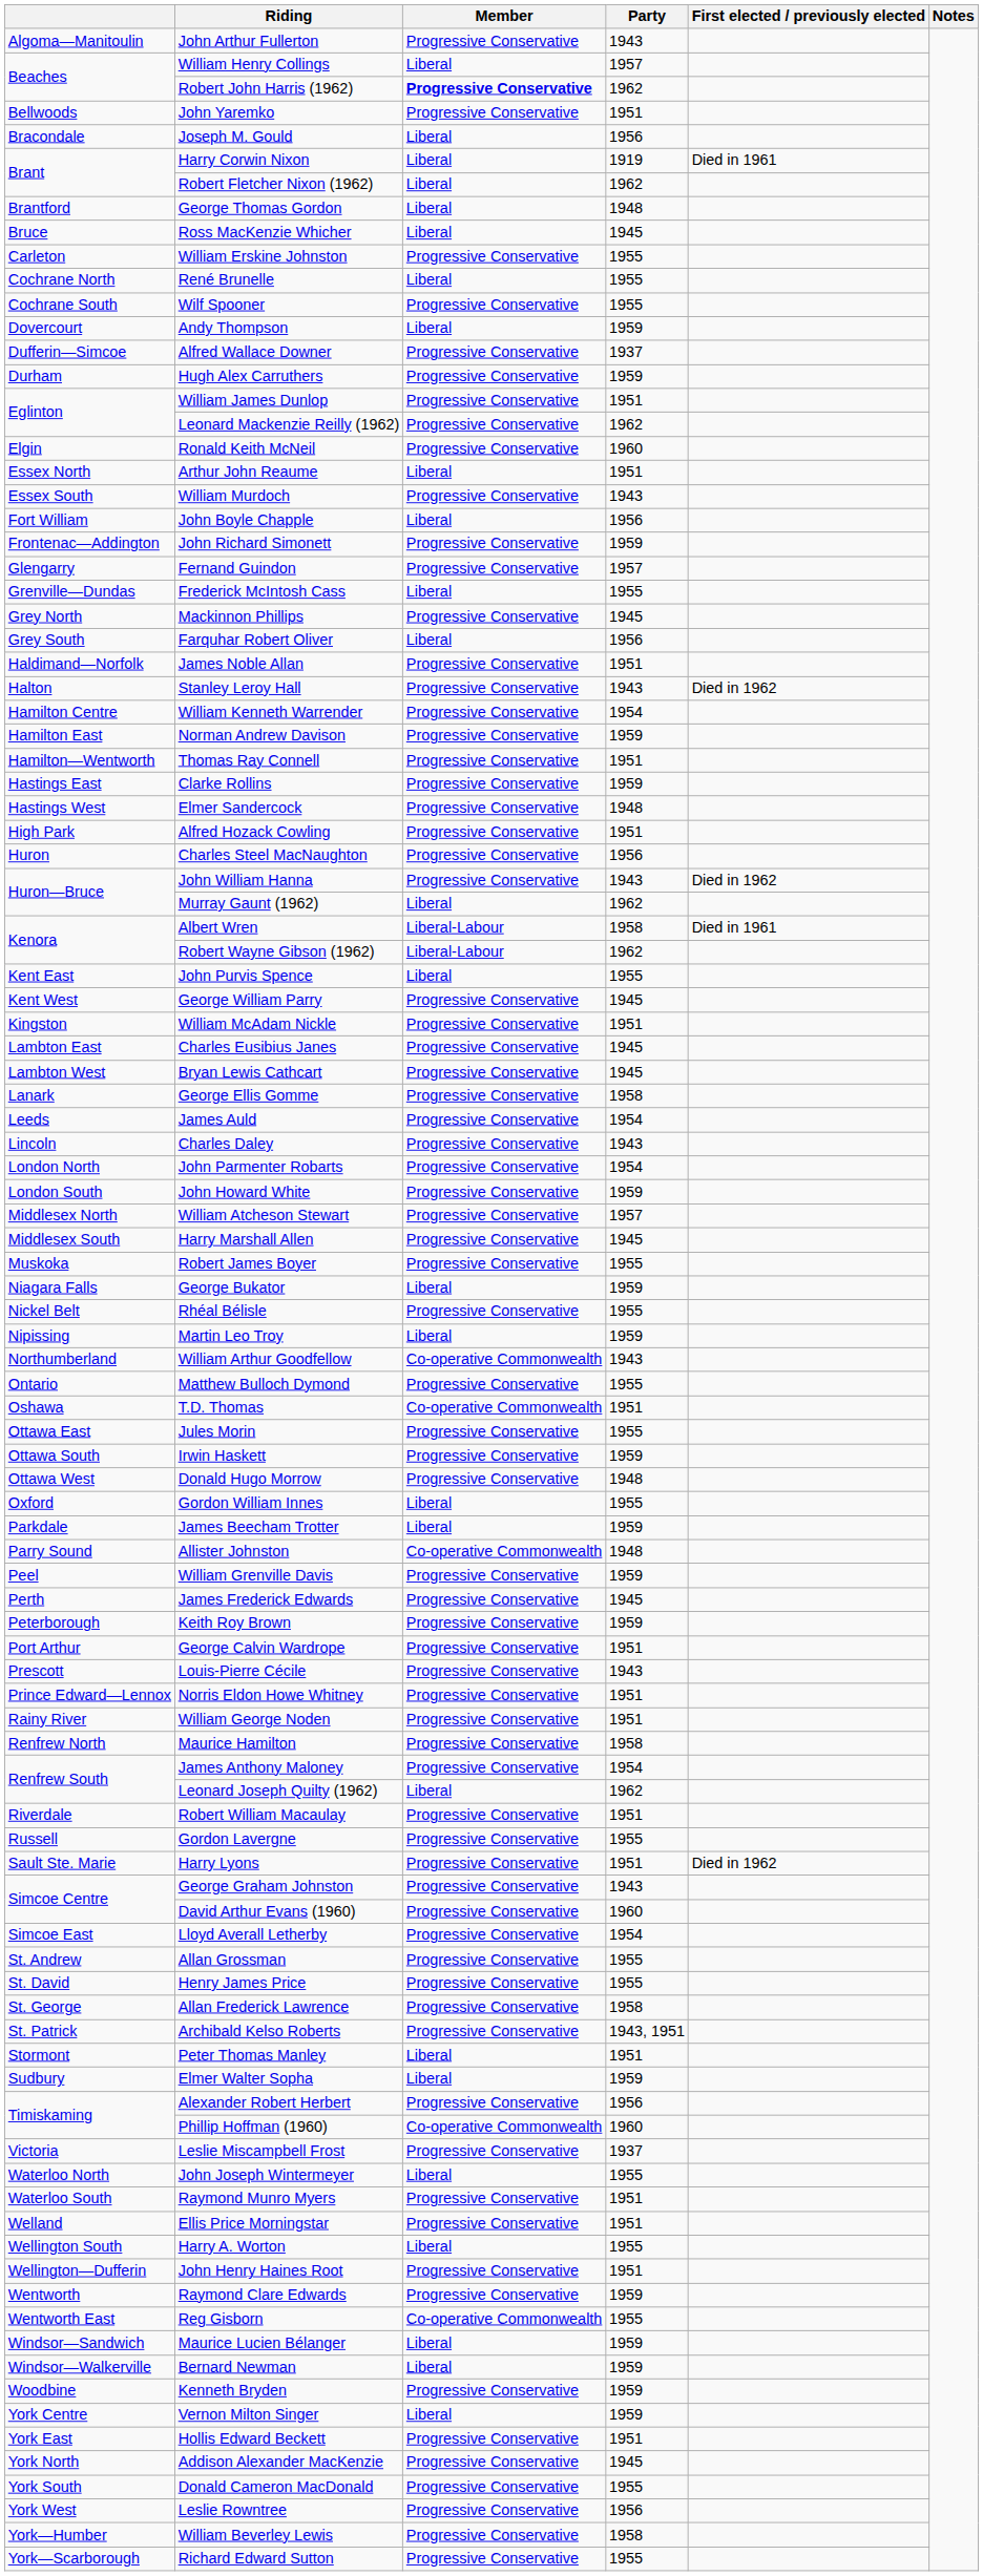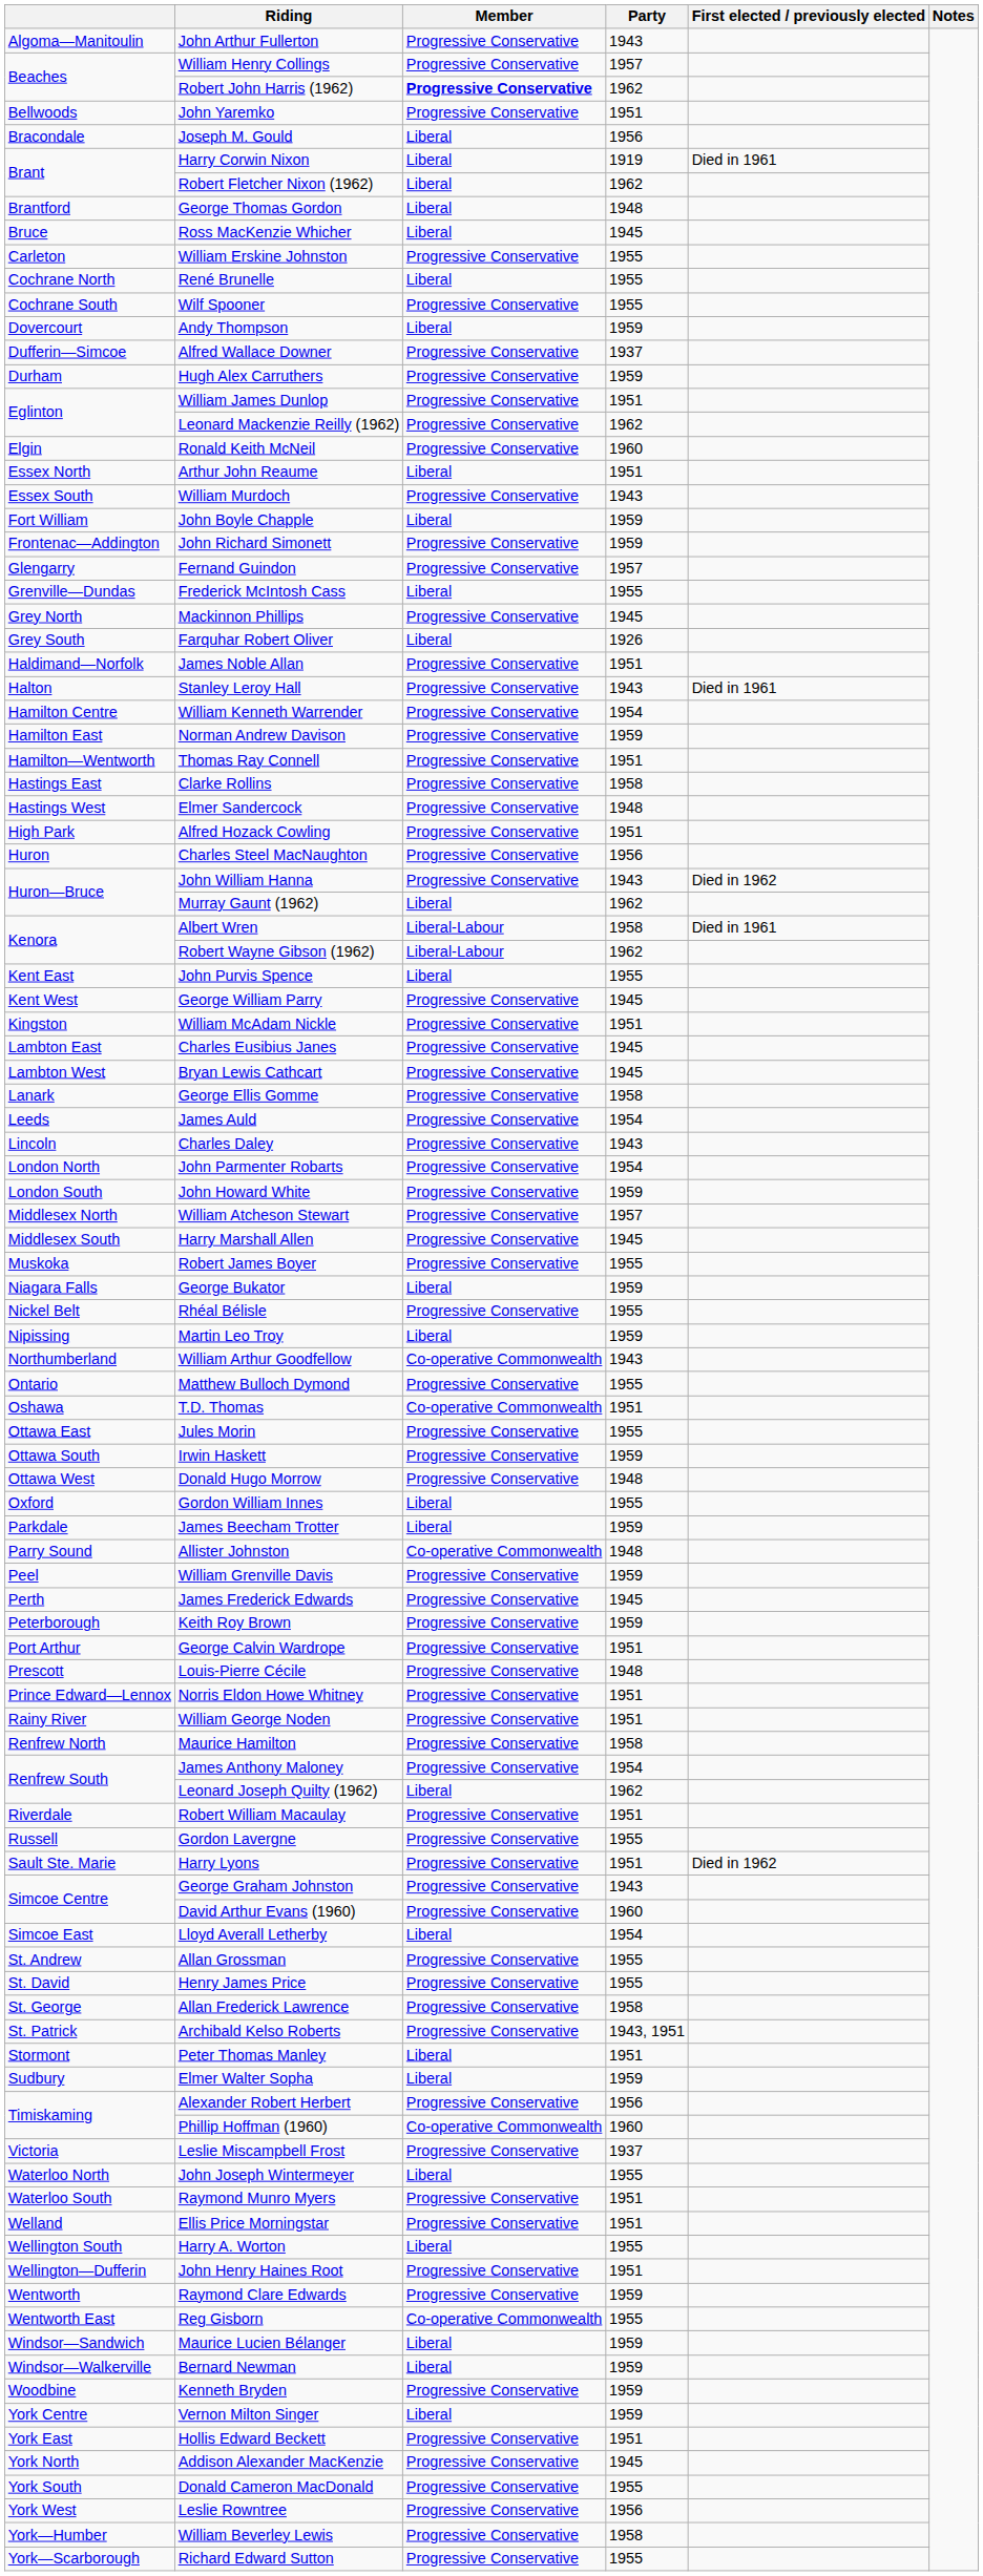William Henry Collings | Member: Liberal -> Progressive Conservative
John Boyle Chapple | Party: 1956 -> 1959
Farquhar Robert Oliver | Party: 1956 -> 1926
Stanley Leroy Hall | First elected / previously elected: Died in 1962 -> Died in 1961
Clarke Rollins | Party: 1959 -> 1958
Louis-Pierre Cécile | Party: 1943 -> 1948
Lloyd Averall Letherby | Member: Progressive Conservative -> Liberal
